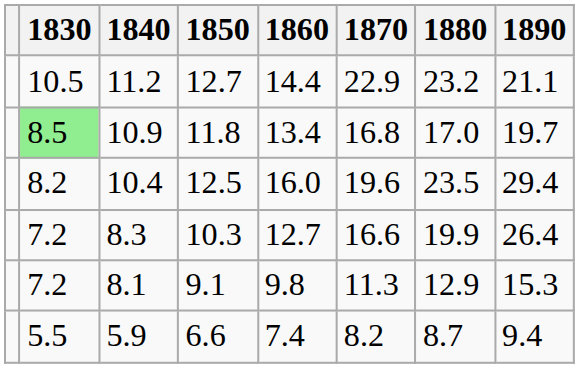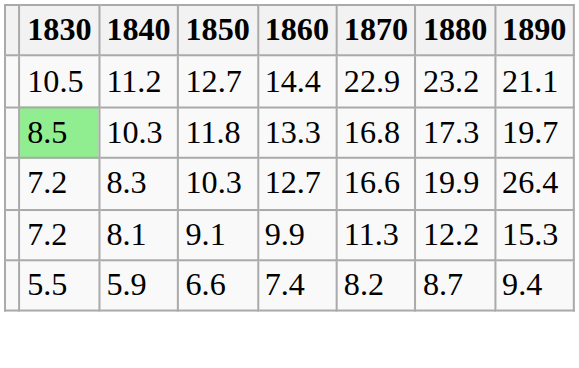11.8 | 1840: 10.9 -> 10.3
11.8 | 1860: 13.4 -> 13.3
11.8 | 1880: 17.0 -> 17.3
- row: 8.2 | 10.4 | 12.5 | 16.0 | 19.6 | 23.5 | 29.4
9.1 | 1860: 9.8 -> 9.9
9.1 | 1880: 12.9 -> 12.2
